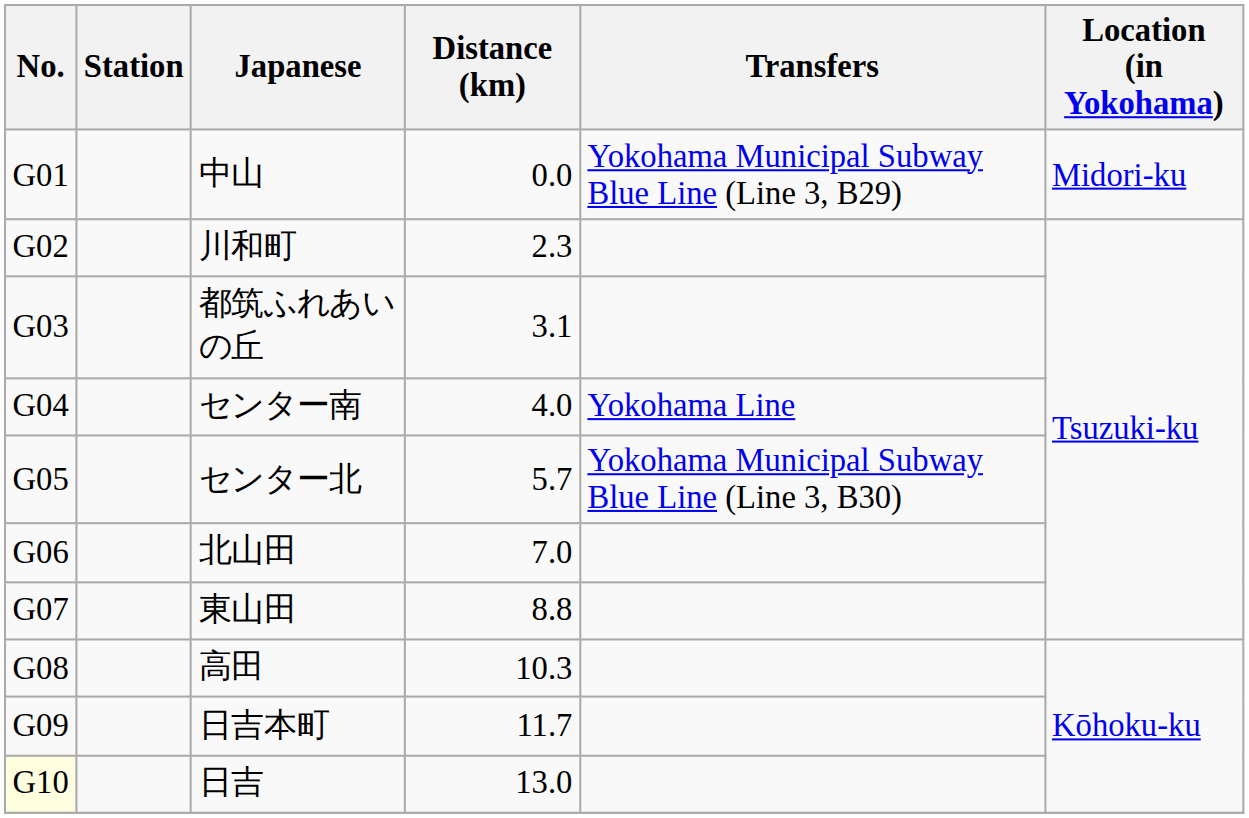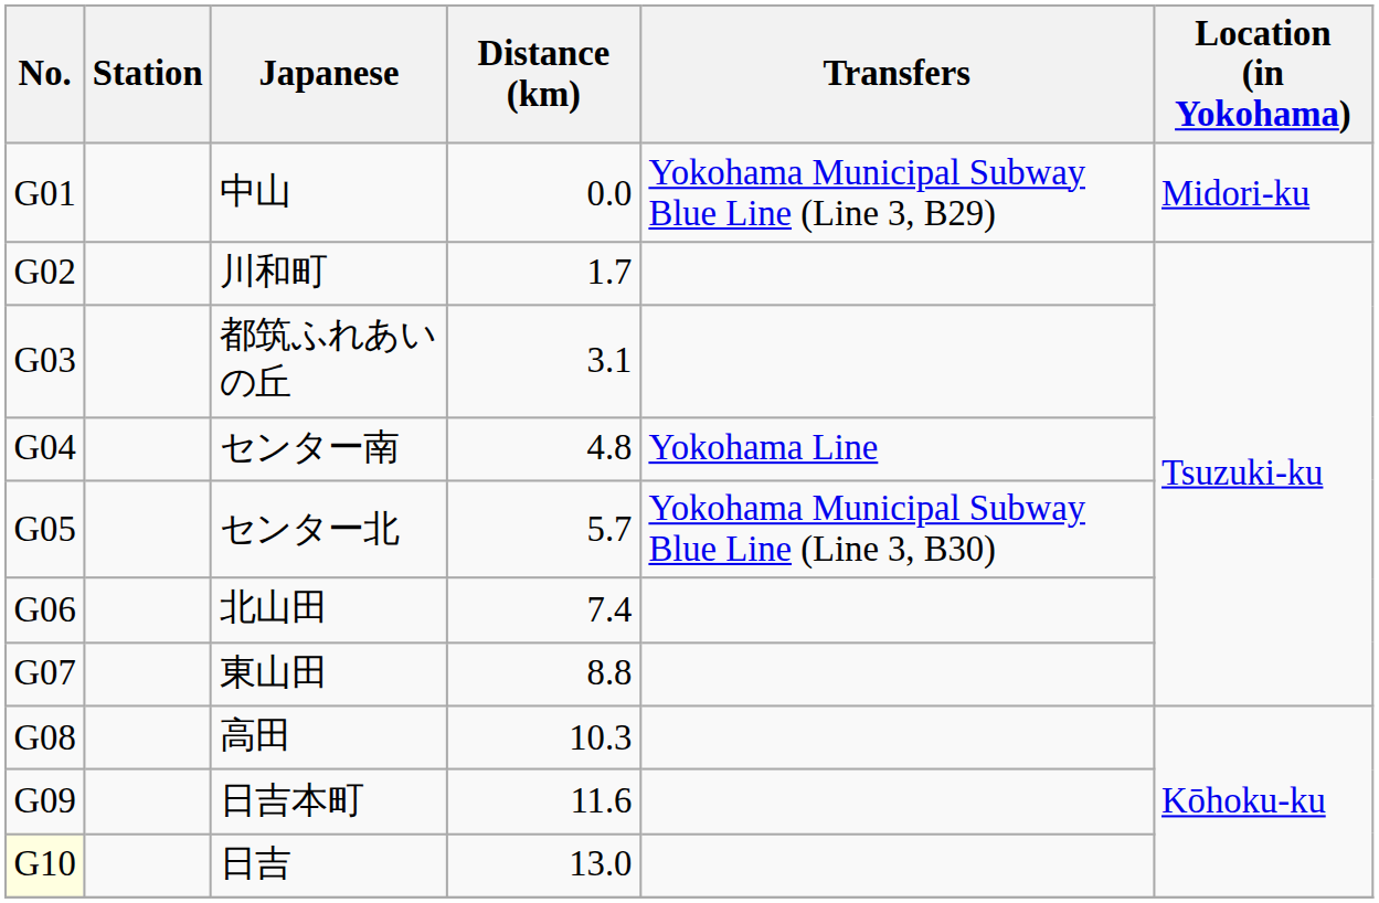川和町 | Distance (km): 2.3 -> 1.7
センター南 | Distance (km): 4.0 -> 4.8
北山田 | Distance (km): 7.0 -> 7.4
日吉本町 | Distance (km): 11.7 -> 11.6
